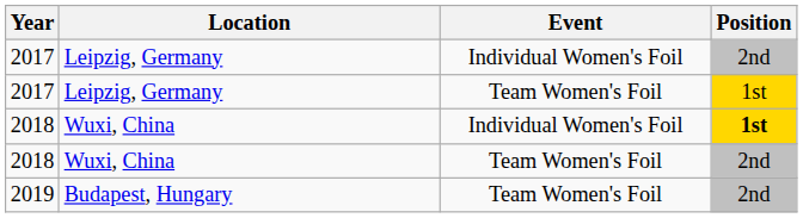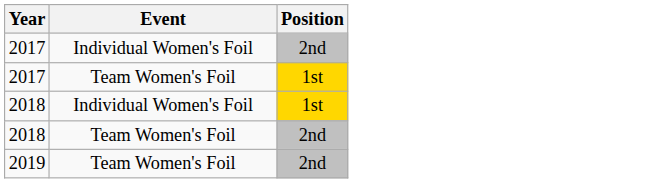- column: Location | Leipzig, Germany | Leipzig, Germany | Wuxi, China | Wuxi, China | Budapest, Hungary
2018 / Individual Women's Foil | Position: bold -> normal
